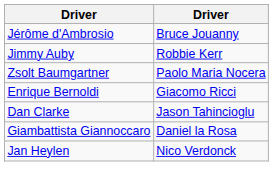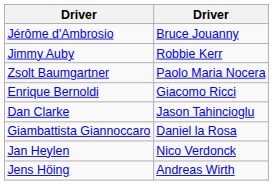+ row: Jens Höing | Andreas Wirth
